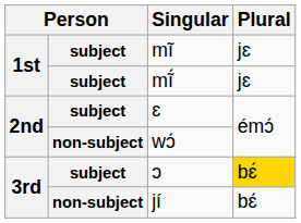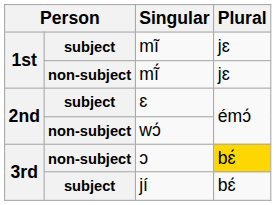mĩ́ | column 2: subject -> non-subject
ɔ | column 2: subject -> non-subject
jí | column 2: non-subject -> subject
